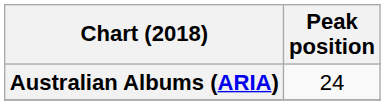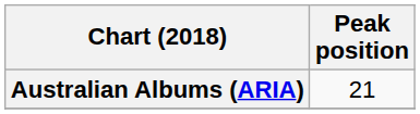Australian Albums (ARIA) | Peak position: 24 -> 21
